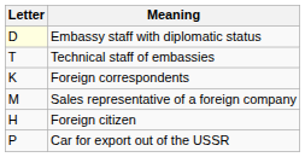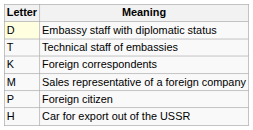Foreign citizen | Letter: H -> P
Car for export out of the USSR | Letter: P -> H
